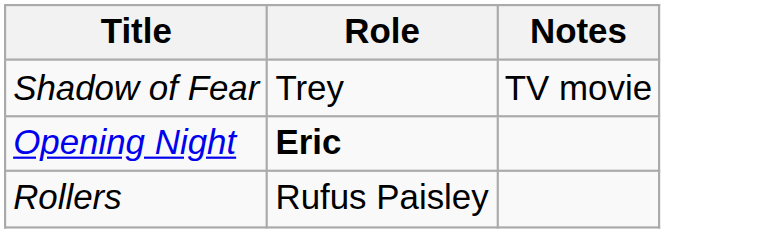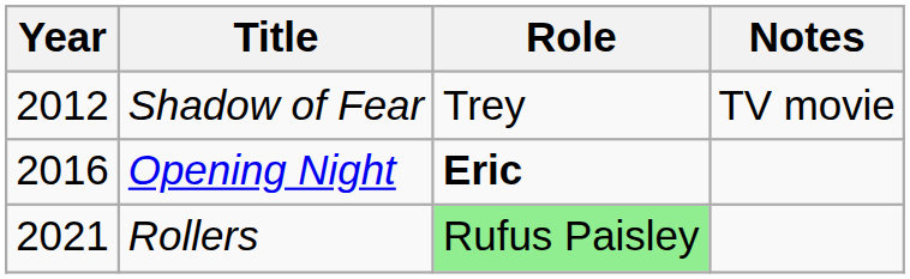+ column: Year | 2012 | 2016 | 2021
Rollers | Role: no background -> lightgreen background
